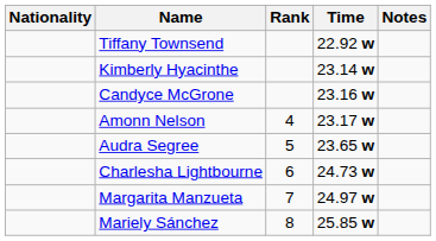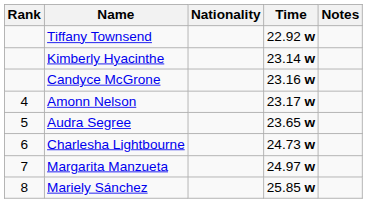columns swapped: Rank <-> Nationality
